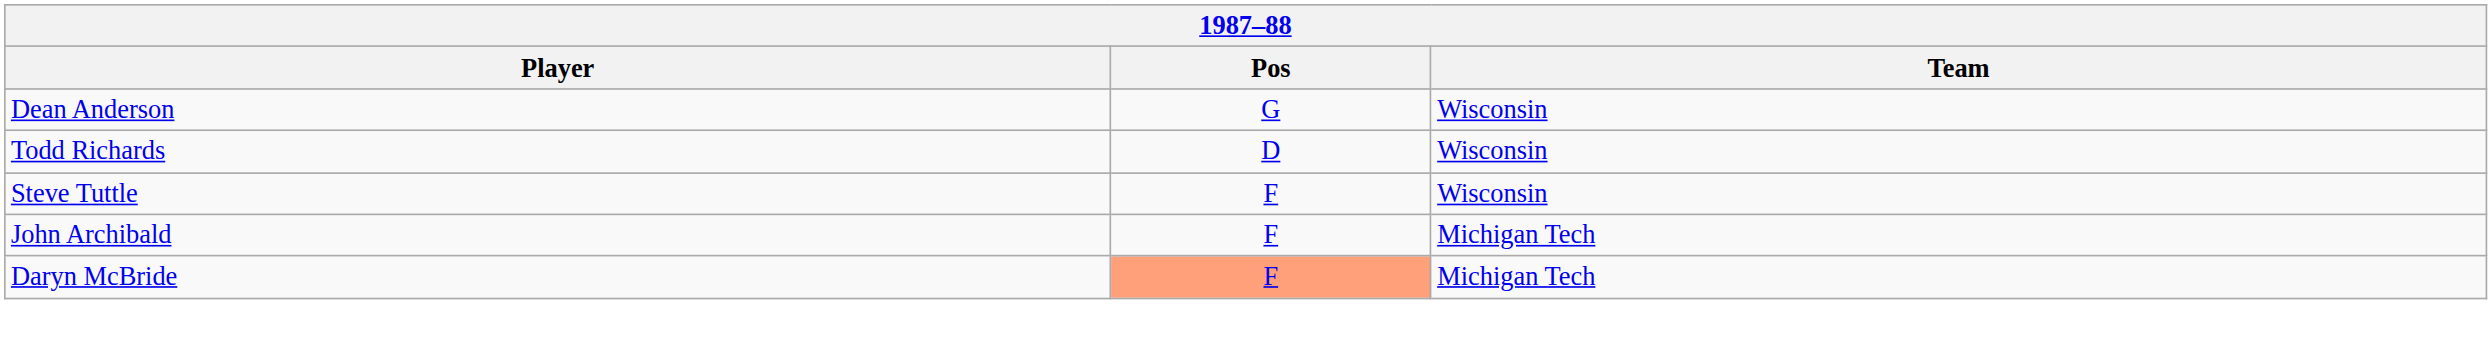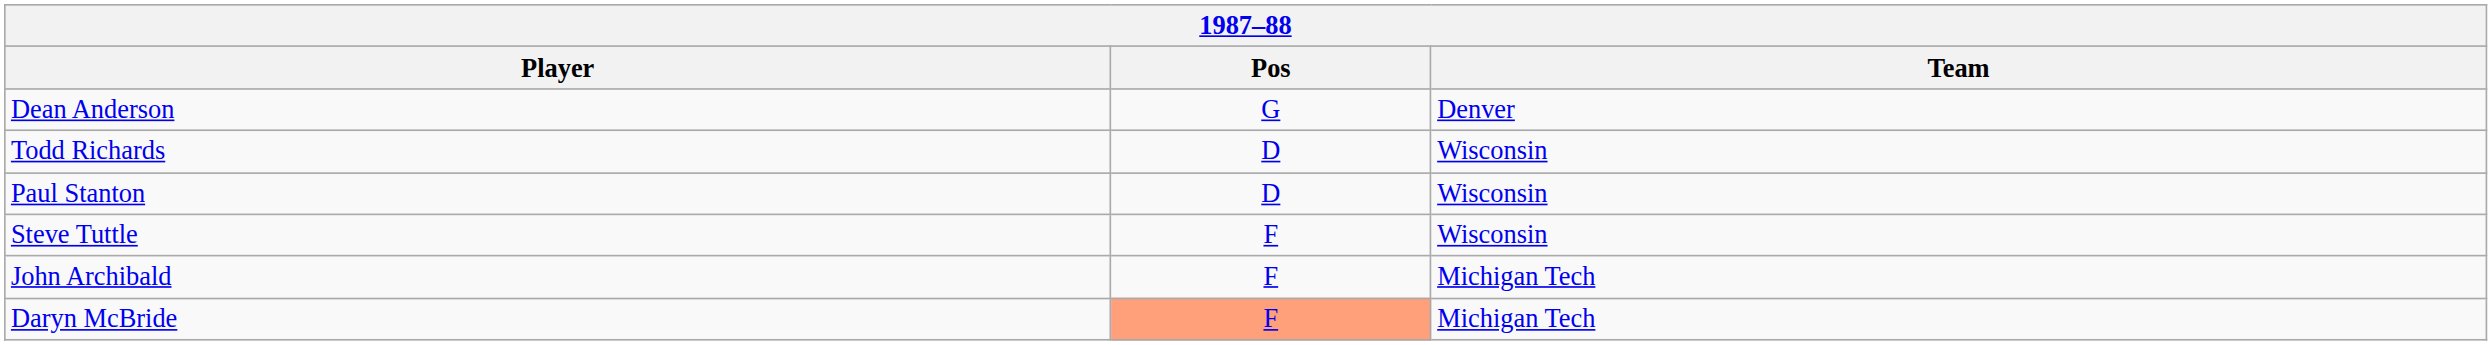Dean Anderson | Team: Wisconsin -> Denver
+ row: Paul Stanton | D | Wisconsin
